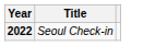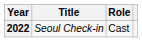+ column: Role | Cast
